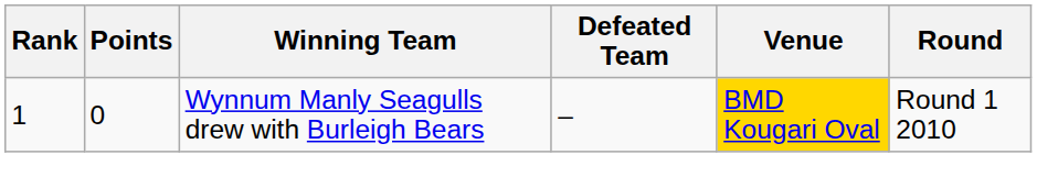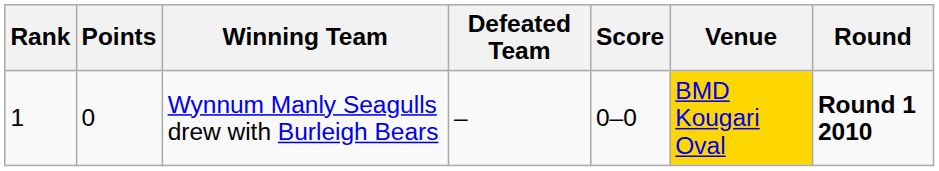+ column: Score | 0–0
Wynnum Manly Seagulls drew with Burleigh Bears | Round: normal -> bold
